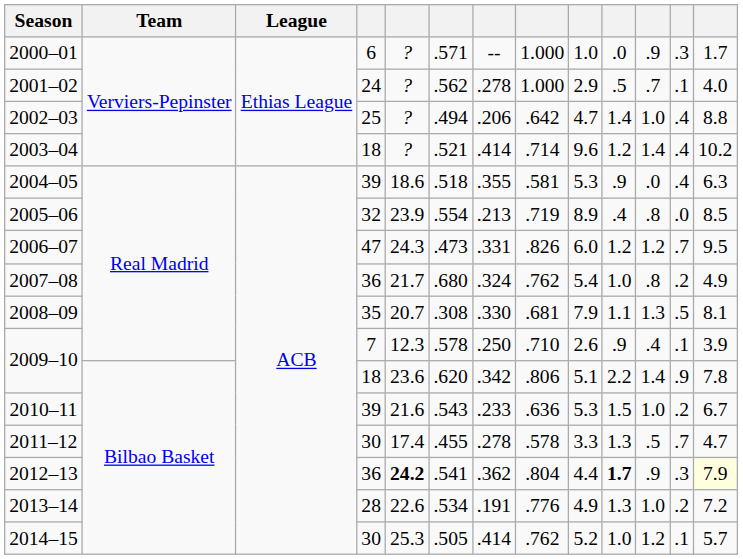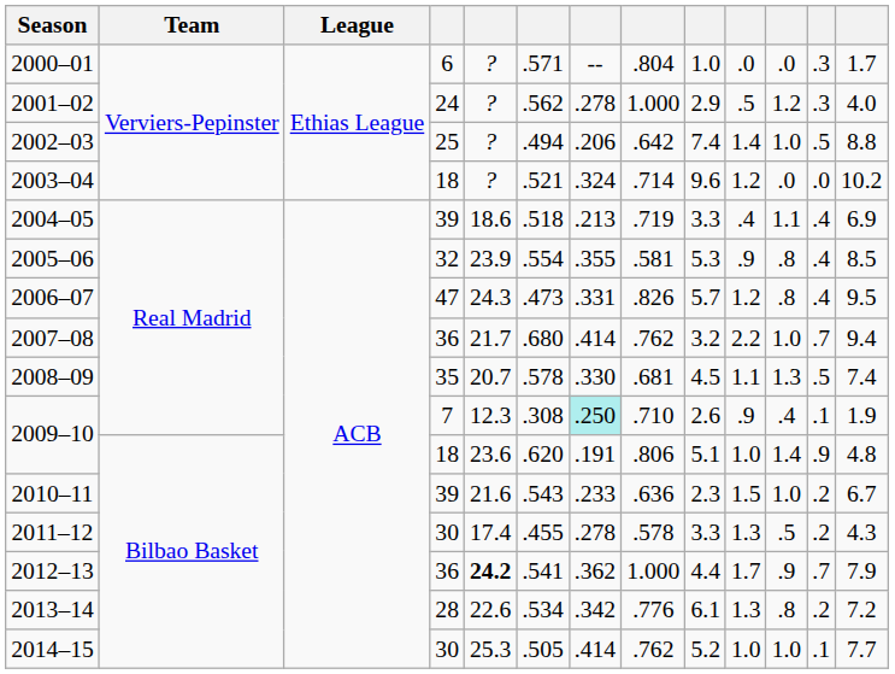2000–01 | column 8: 1.000 -> .804
2000–01 | column 11: .9 -> .0
2001–02 | column 11: .7 -> 1.2
2001–02 | column 12: .1 -> .3
2002–03 | column 9: 4.7 -> 7.4
2002–03 | column 12: .4 -> .5
2003–04 | column 7: .414 -> .324
2003–04 | column 11: 1.4 -> .0
2003–04 | column 12: .4 -> .0
2004–05 | column 7: .355 -> .213
2004–05 | column 8: .581 -> .719
2004–05 | column 9: 5.3 -> 3.3
2004–05 | column 10: .9 -> .4
2004–05 | column 11: .0 -> 1.1
2004–05 | column 13: 6.3 -> 6.9
2005–06 | column 7: .213 -> .355
2005–06 | column 8: .719 -> .581
2005–06 | column 9: 8.9 -> 5.3
2005–06 | column 10: .4 -> .9
2005–06 | column 12: .0 -> .4
2006–07 | column 9: 6.0 -> 5.7
2006–07 | column 11: 1.2 -> .8
2006–07 | column 12: .7 -> .4
2007–08 | column 7: .324 -> .414
2007–08 | column 9: 5.4 -> 3.2
2007–08 | column 10: 1.0 -> 2.2
2007–08 | column 11: .8 -> 1.0
2007–08 | column 12: .2 -> .7
2007–08 | column 13: 4.9 -> 9.4
2008–09 | column 6: .308 -> .578
2008–09 | column 9: 7.9 -> 4.5
2008–09 | column 13: 8.1 -> 7.4
2009–10 / 7 | column 6: .578 -> .308
2009–10 / 7 | column 7: no background -> paleturquoise background
2009–10 / 7 | column 13: 3.9 -> 1.9
2009–10 / 18 | column 7: .342 -> .191
2009–10 / 18 | column 10: 2.2 -> 1.0
2009–10 / 18 | column 13: 7.8 -> 4.8
2010–11 | column 9: 5.3 -> 2.3
2011–12 | column 12: .7 -> .2
2011–12 | column 13: 4.7 -> 4.3
2012–13 | column 8: .804 -> 1.000
2012–13 | column 10: bold -> normal
2012–13 | column 12: .3 -> .7
2012–13 | column 13: lightyellow background -> no background
2013–14 | column 7: .191 -> .342
2013–14 | column 9: 4.9 -> 6.1
2013–14 | column 11: 1.0 -> .8
2014–15 | column 11: 1.2 -> 1.0
2014–15 | column 13: 5.7 -> 7.7
